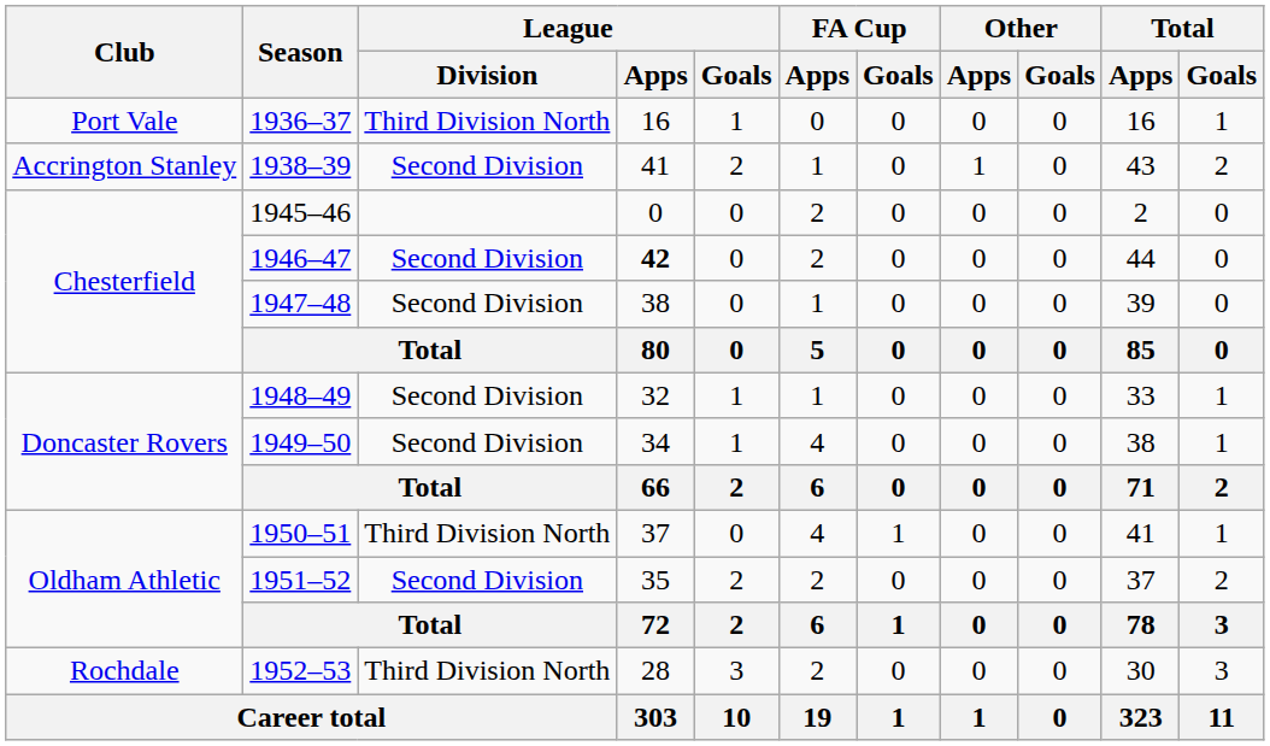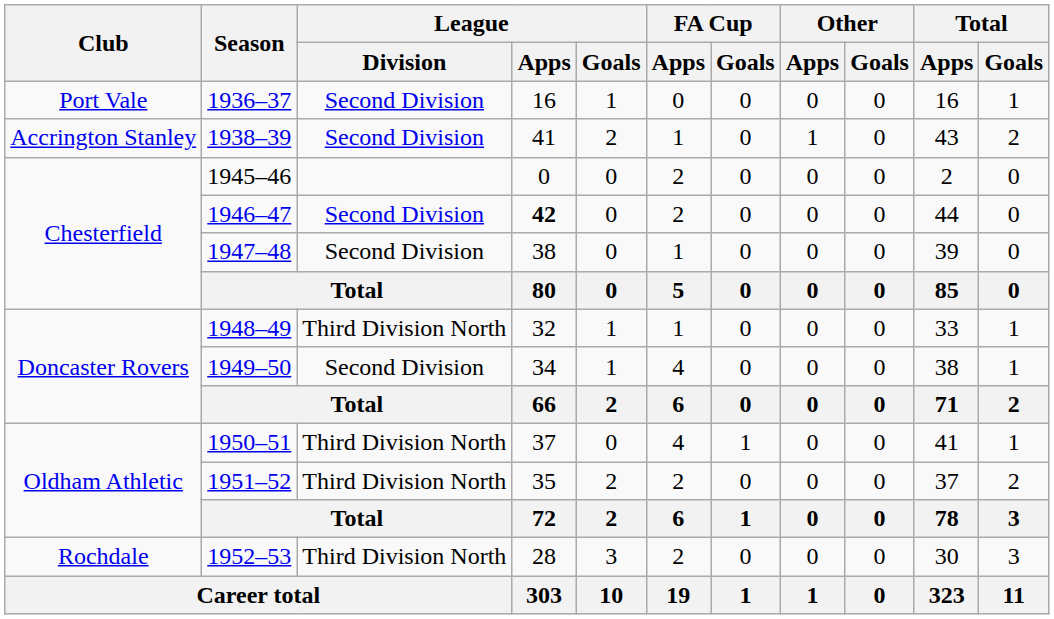1936–37 | League / Division: Third Division North -> Second Division
1948–49 | League / Division: Second Division -> Third Division North
1951–52 | League / Division: Second Division -> Third Division North
